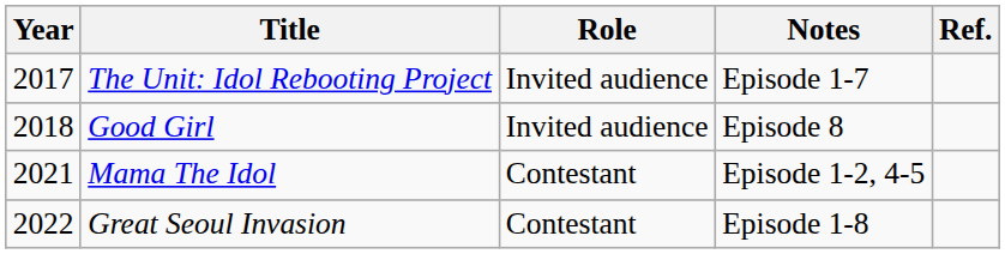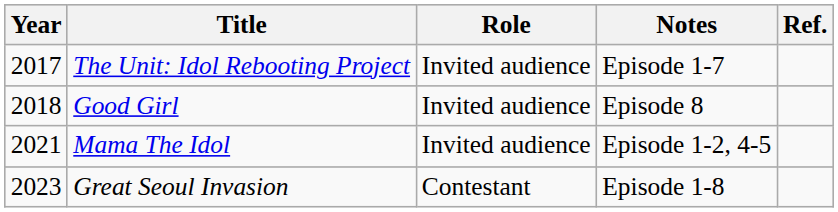Mama The Idol | Role: Contestant -> Invited audience
Great Seoul Invasion | Year: 2022 -> 2023
